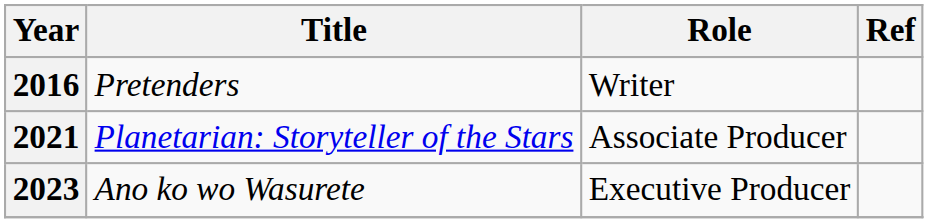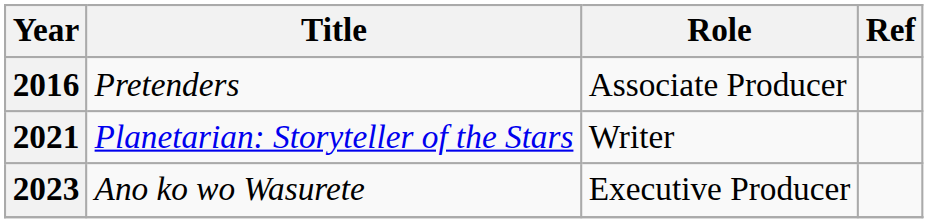2016 | Role: Writer -> Associate Producer
2021 | Role: Associate Producer -> Writer
